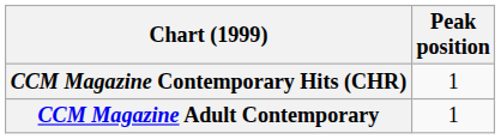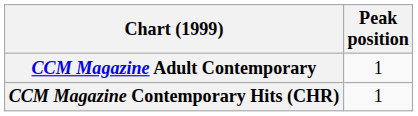rows swapped: CCM Magazine Adult Contemporary <-> CCM Magazine Contemporary Hits (CHR)
